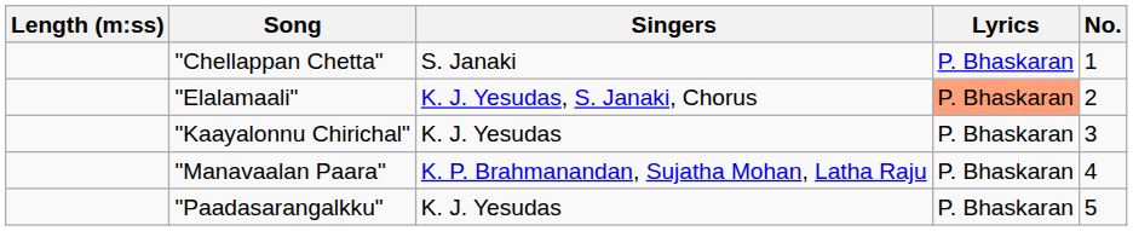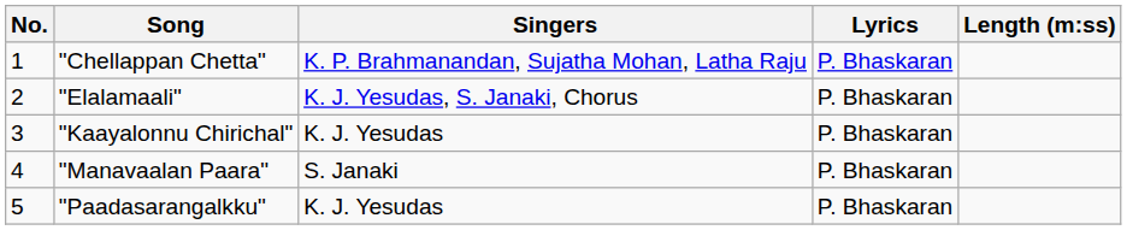columns swapped: No. <-> Length (m:ss)
"Chellappan Chetta" | Singers: S. Janaki -> K. P. Brahmanandan, Sujatha Mohan, Latha Raju
"Elalamaali" | Lyrics: lightsalmon background -> no background
"Manavaalan Paara" | Singers: K. P. Brahmanandan, Sujatha Mohan, Latha Raju -> S. Janaki
